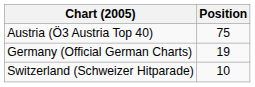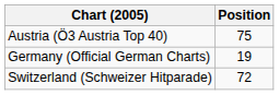Switzerland (Schweizer Hitparade) | Position: 10 -> 72
